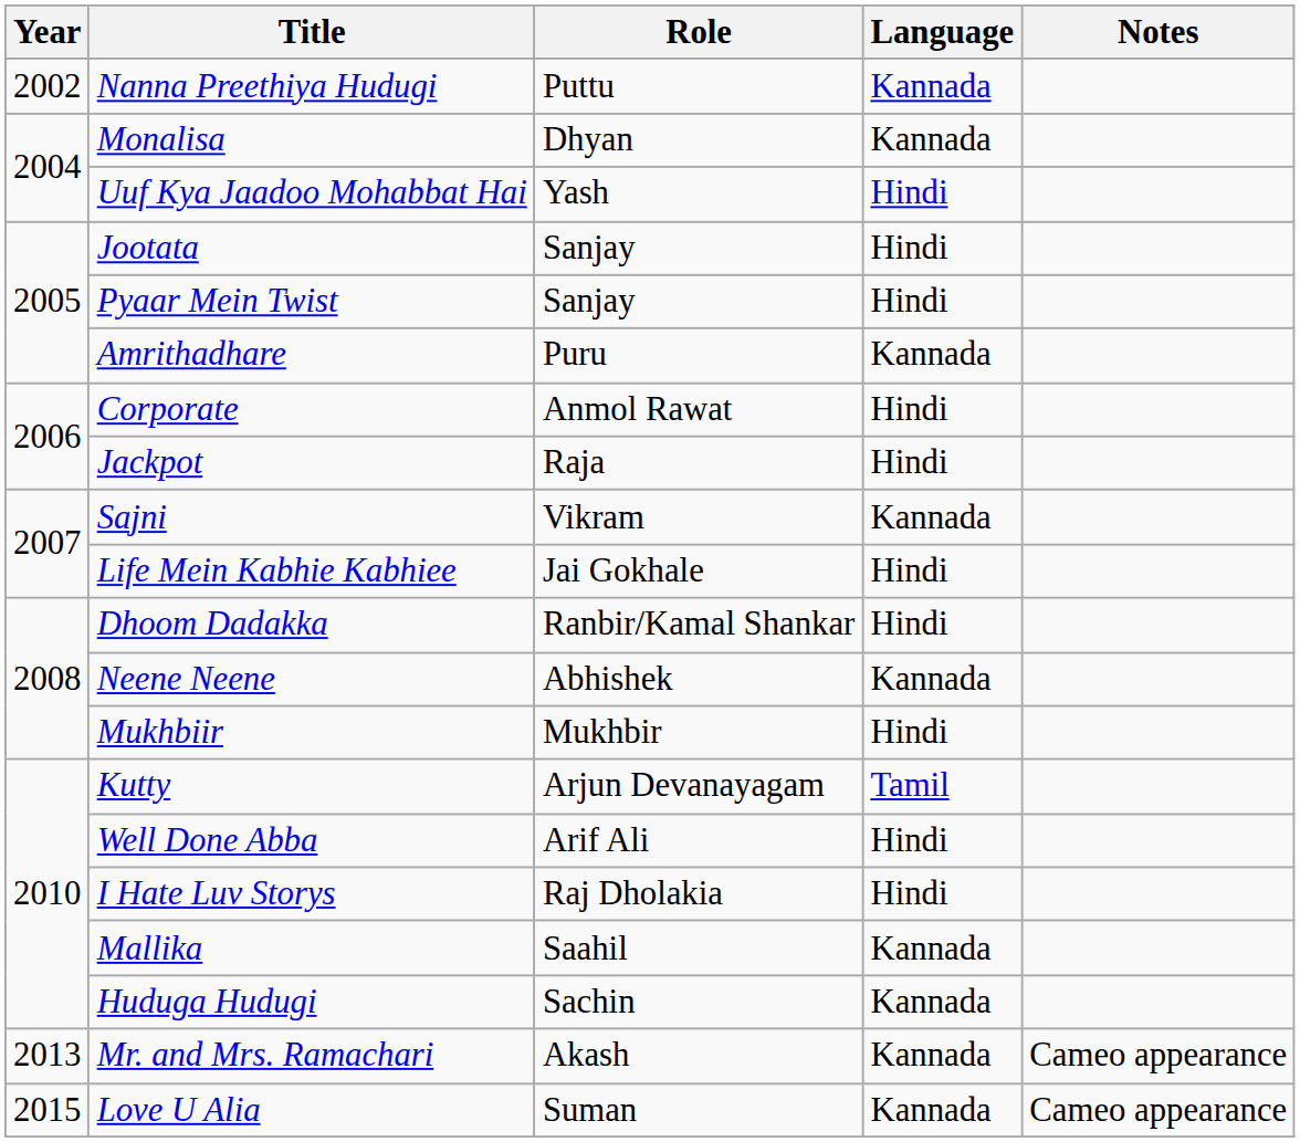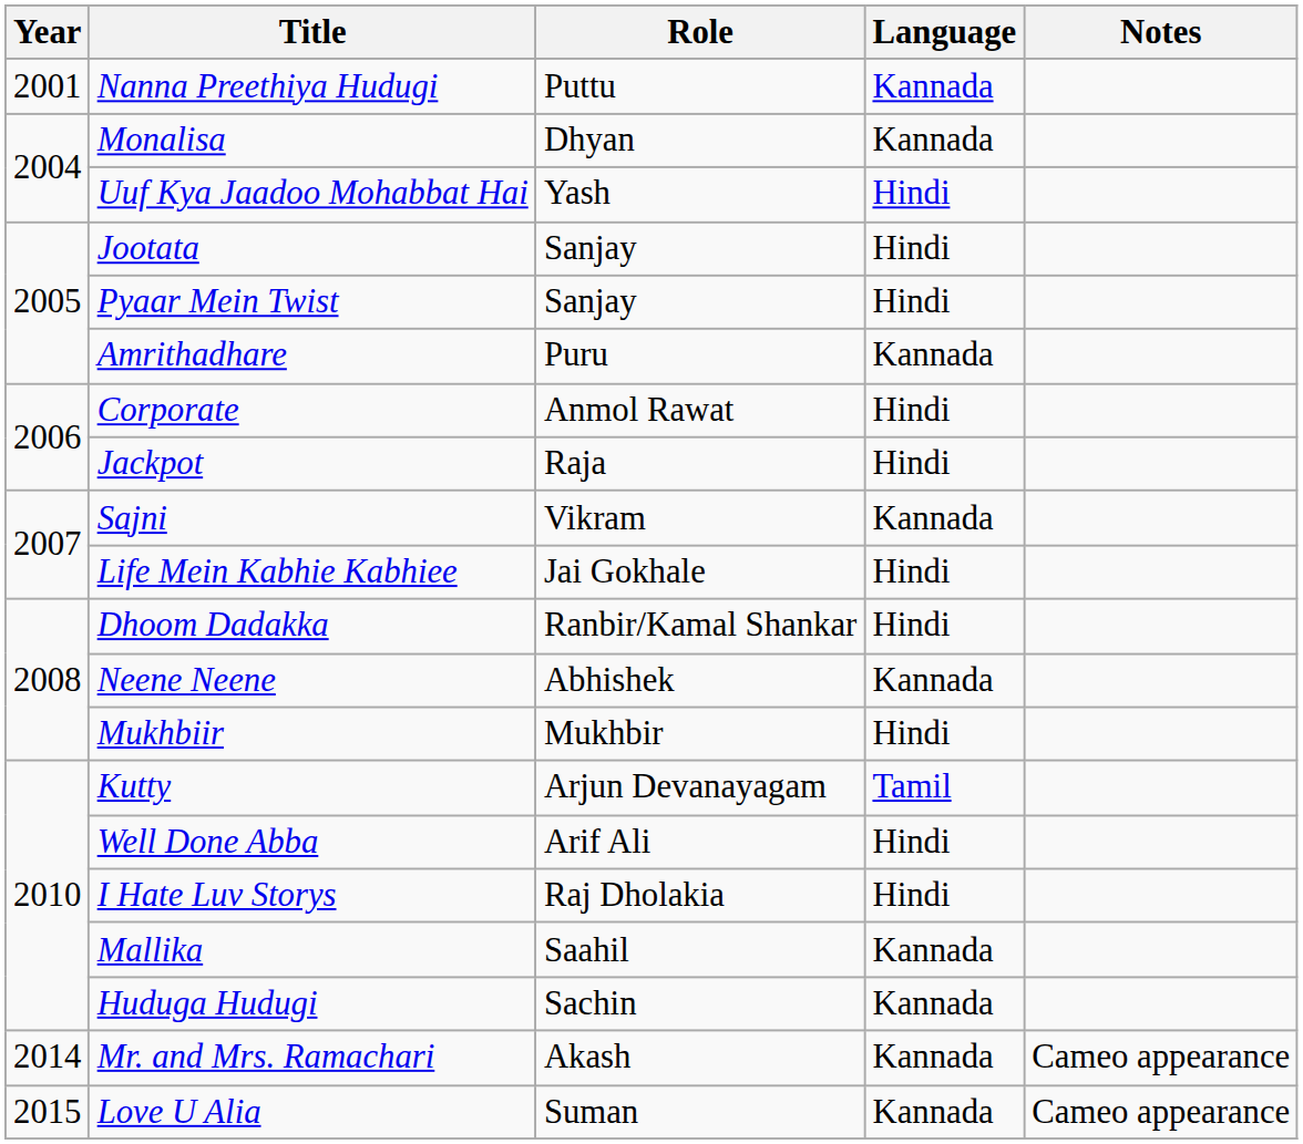Nanna Preethiya Hudugi | Year: 2002 -> 2001
Mr. and Mrs. Ramachari | Year: 2013 -> 2014
